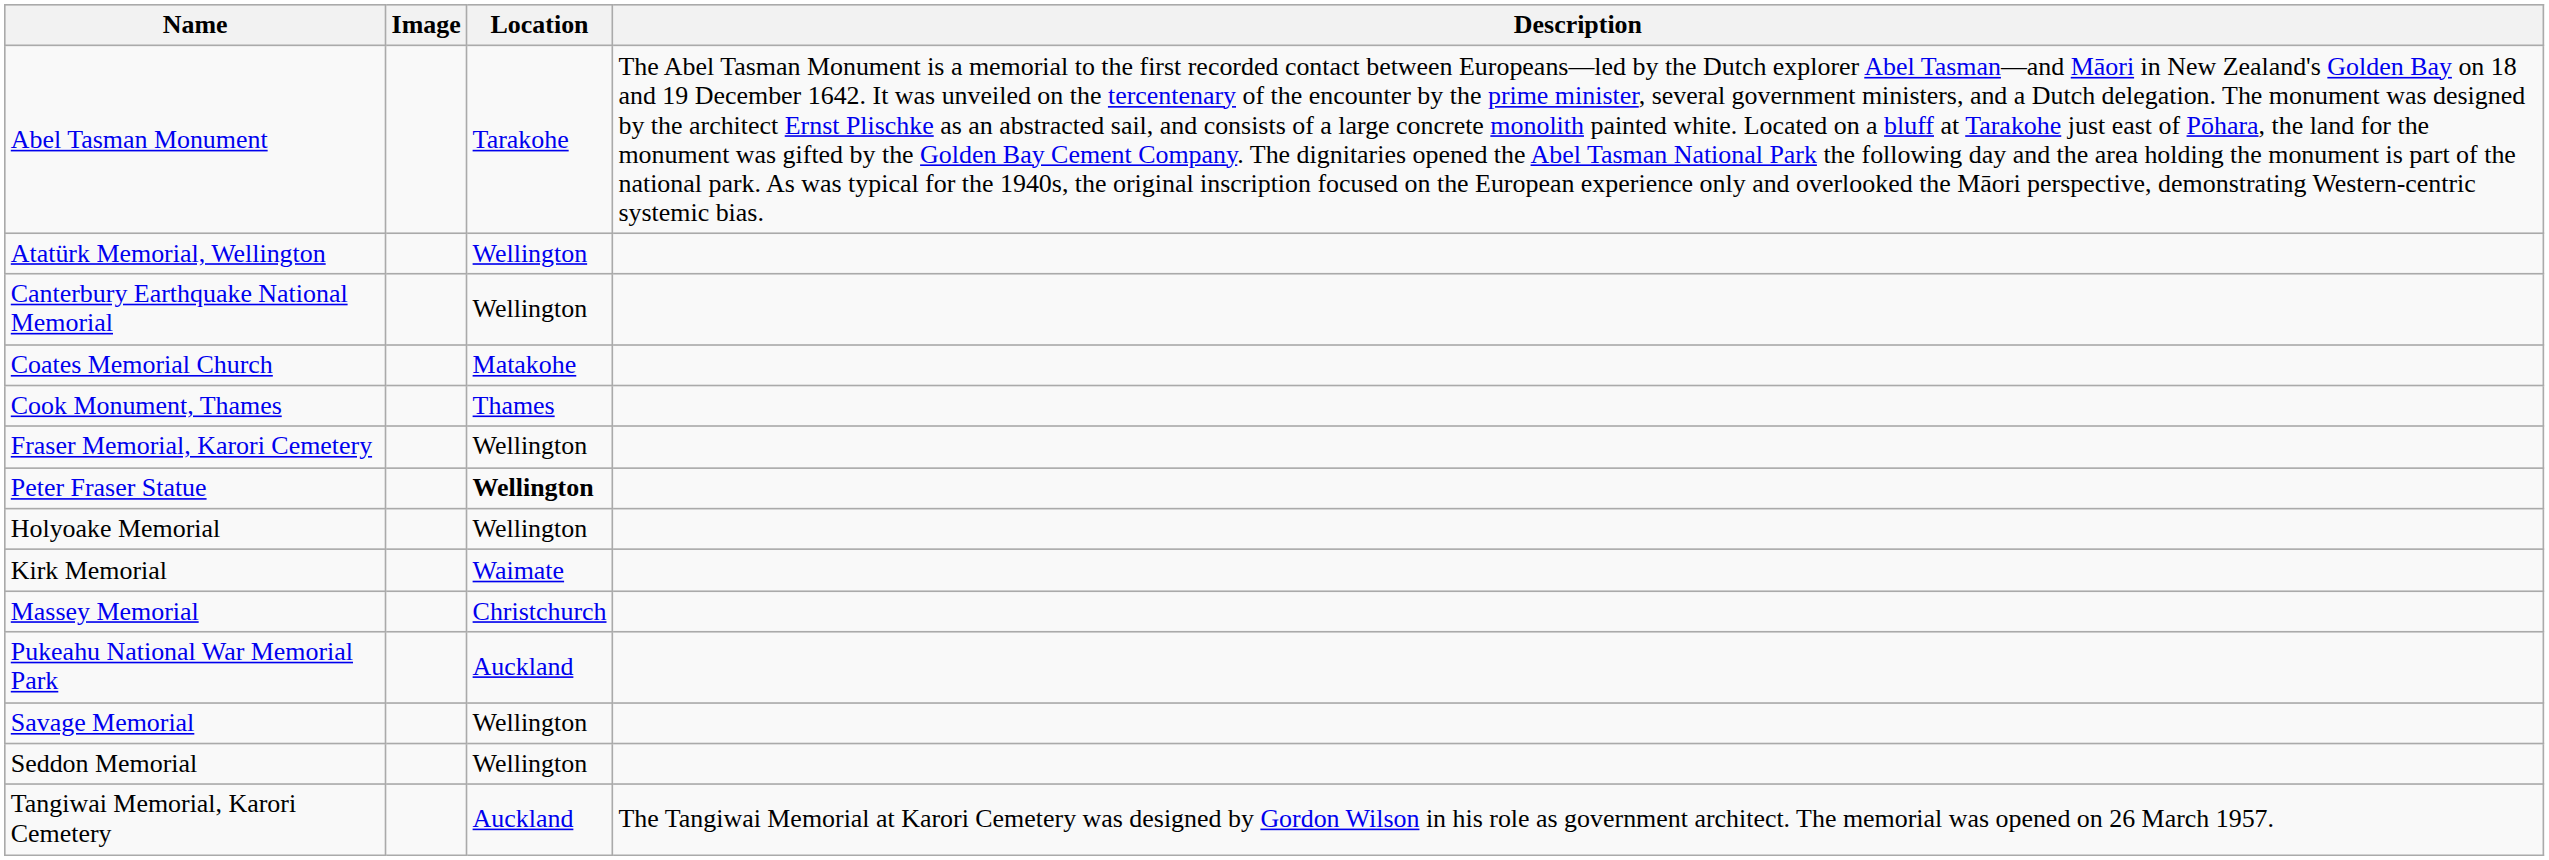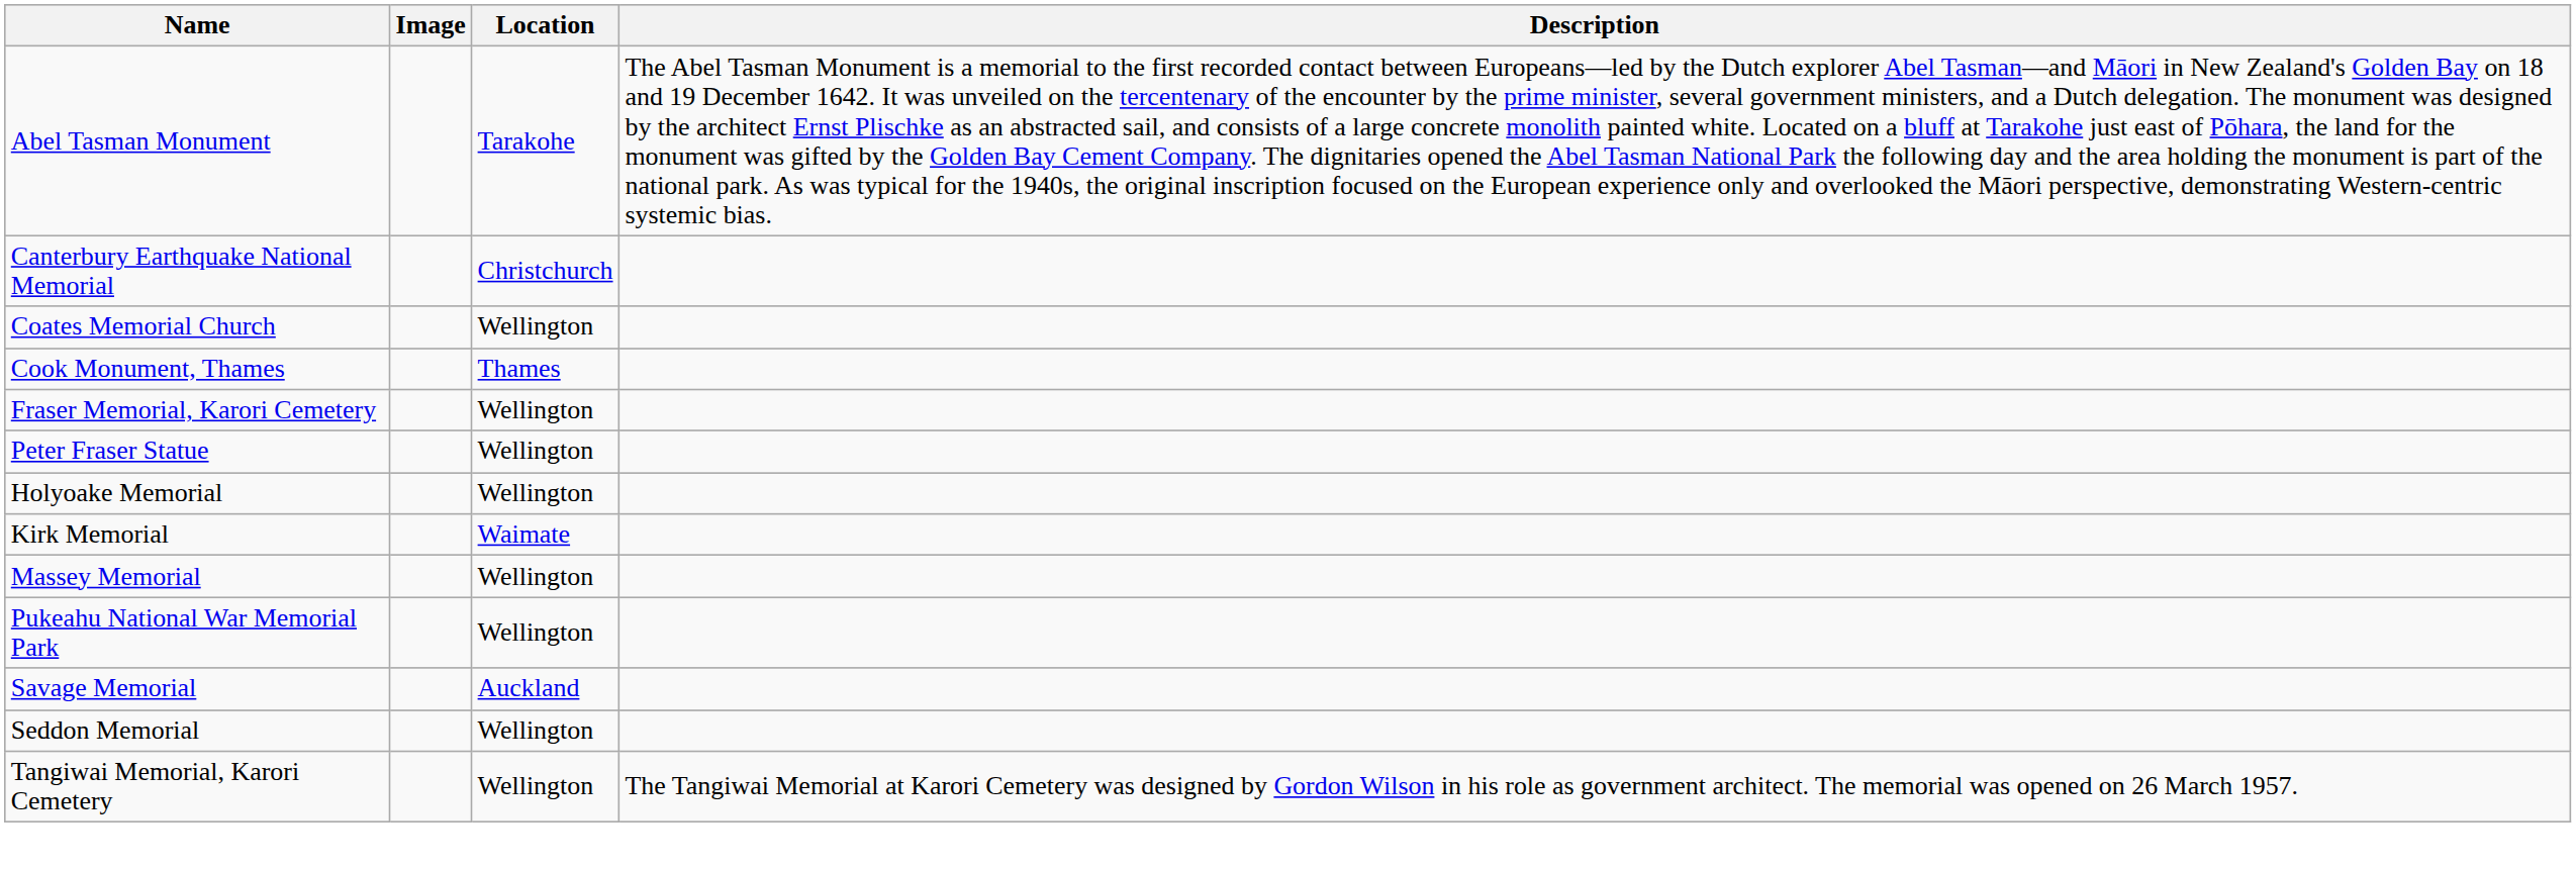- row: Atatürk Memorial, Wellington | Wellington
Canterbury Earthquake National Memorial | Location: Wellington -> Christchurch
Coates Memorial Church | Location: Matakohe -> Wellington
Peter Fraser Statue | Location: bold -> normal
Massey Memorial | Location: Christchurch -> Wellington
Pukeahu National War Memorial Park | Location: Auckland -> Wellington
Savage Memorial | Location: Wellington -> Auckland
Tangiwai Memorial, Karori Cemetery | Location: Auckland -> Wellington
